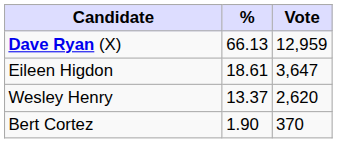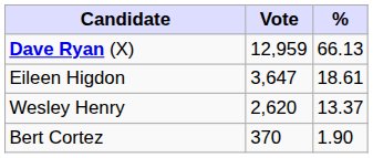columns swapped: Vote <-> %
